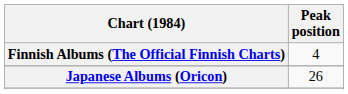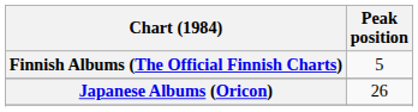Finnish Albums (The Official Finnish Charts) | Peak position: 4 -> 5
